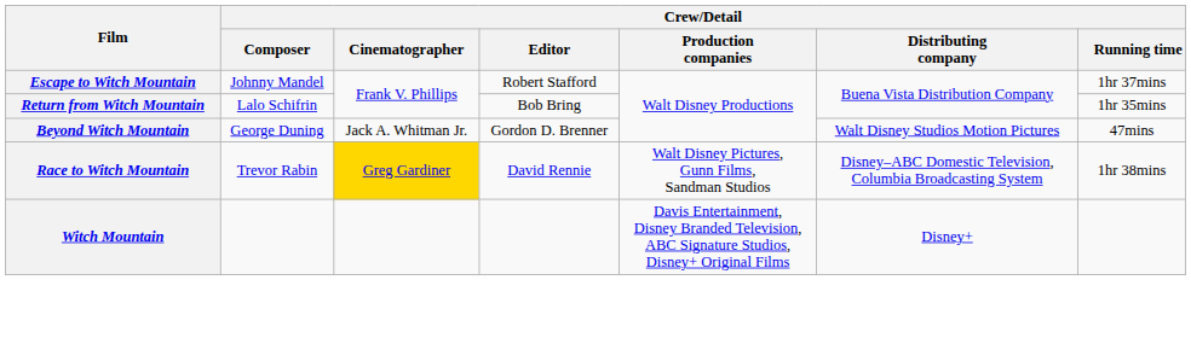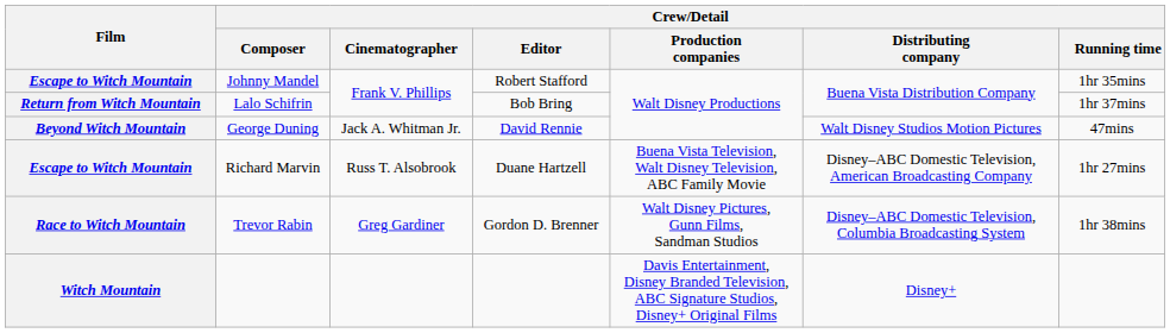Johnny Mandel | Crew/Detail / Running time: 1hr 37mins -> 1hr 35mins
Lalo Schifrin | Crew/Detail / Running time: 1hr 35mins -> 1hr 37mins
George Duning | Crew/Detail / Editor: Gordon D. Brenner -> David Rennie
+ row: Escape to Witch Mountain | Richard Marvin | Russ T. Alsobrook | Duane Hartzell | Buena Vista Television, Walt Disney Television, ABC Family Movie | Disney–ABC Domestic Television, American Broadcasting Company | 1hr 27mins
Trevor Rabin | Crew/Detail / Cinematographer: gold background -> no background
Trevor Rabin | Crew/Detail / Editor: David Rennie -> Gordon D. Brenner
